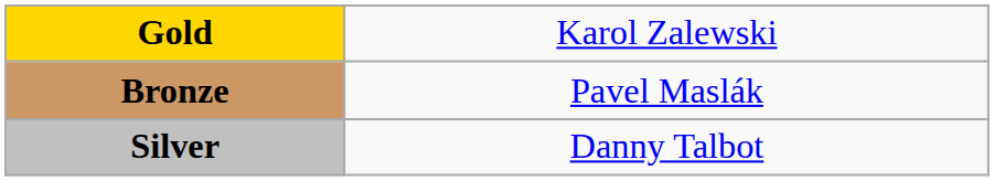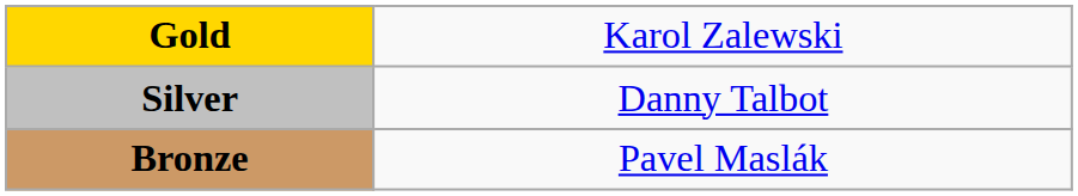rows swapped: Silver <-> Bronze
